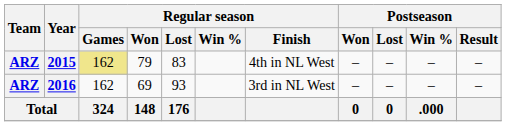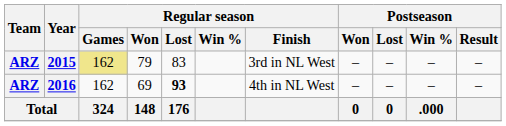2015 | Regular season / Finish: 4th in NL West -> 3rd in NL West
2016 | Regular season / Lost: normal -> bold
2016 | Regular season / Finish: 3rd in NL West -> 4th in NL West
